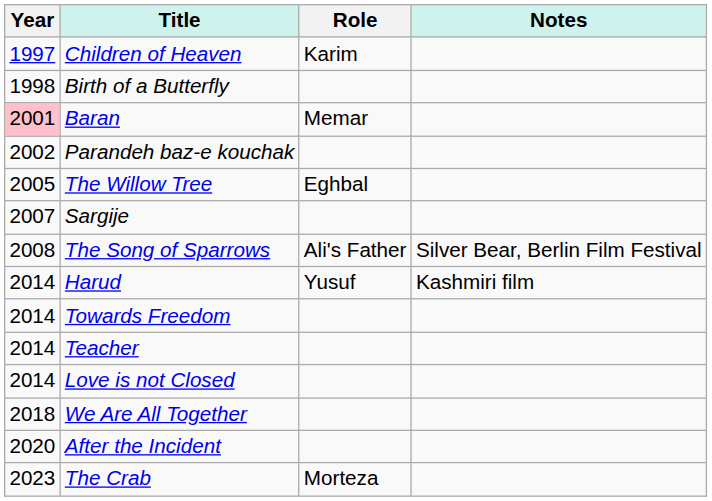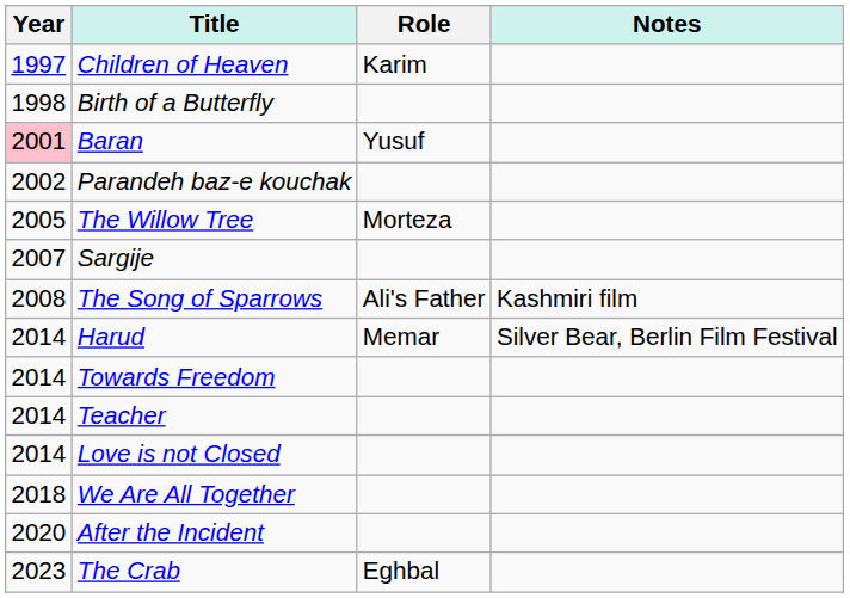Baran | Role: Memar -> Yusuf
The Willow Tree | Role: Eghbal -> Morteza
The Song of Sparrows | Notes: Silver Bear, Berlin Film Festival -> Kashmiri film
Harud | Role: Yusuf -> Memar
Harud | Notes: Kashmiri film -> Silver Bear, Berlin Film Festival
The Crab | Role: Morteza -> Eghbal
